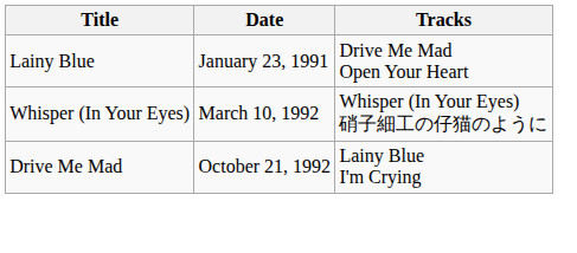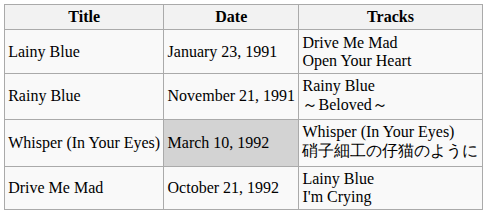+ row: Rainy Blue | November 21, 1991 | Rainy Blue ～Beloved～
Whisper (In Your Eyes) | Date: no background -> lightgrey background
